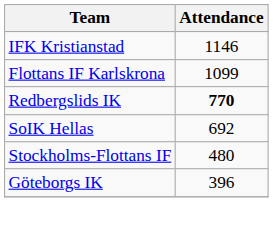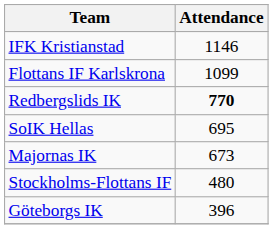SoIK Hellas | Attendance: 692 -> 695
+ row: Majornas IK | 673
